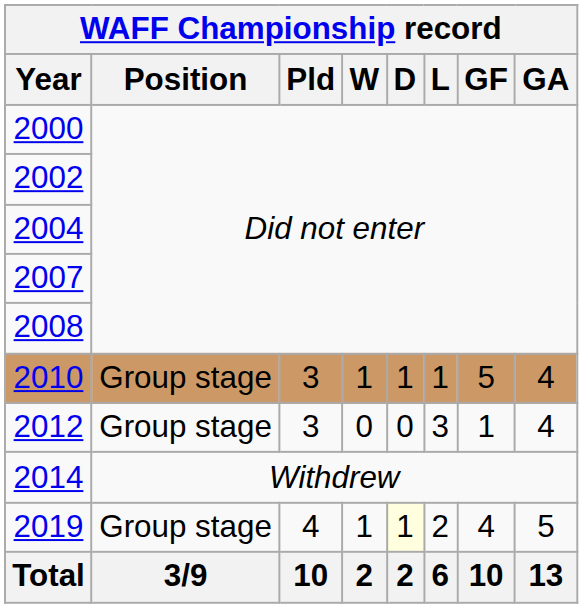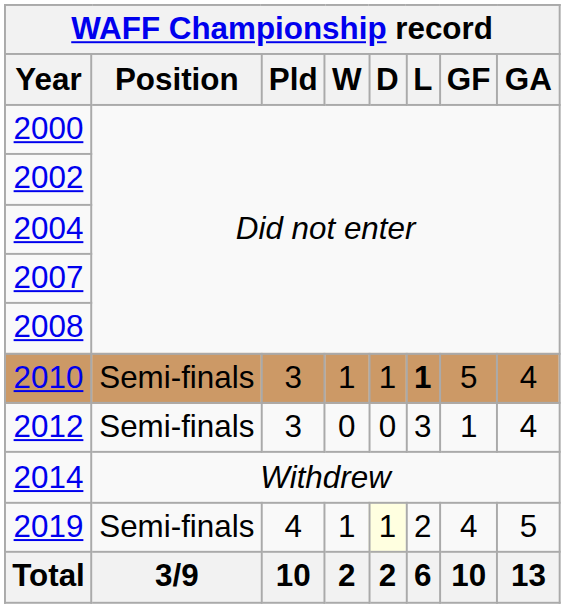2010 | Position: Group stage -> Semi-finals
2010 | L: normal -> bold
2012 | Position: Group stage -> Semi-finals
2019 | Position: Group stage -> Semi-finals
